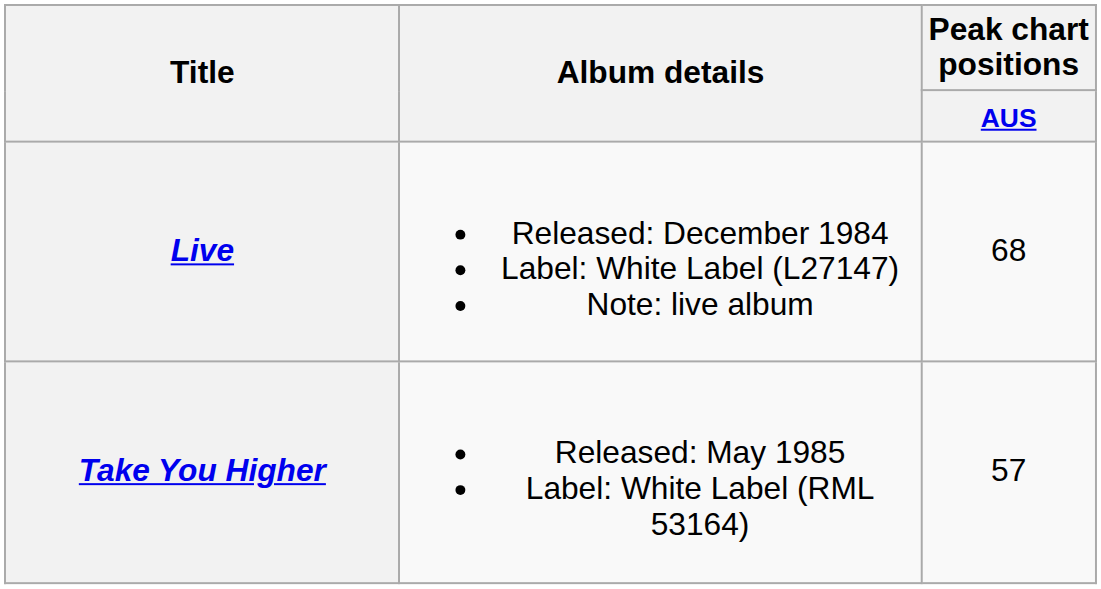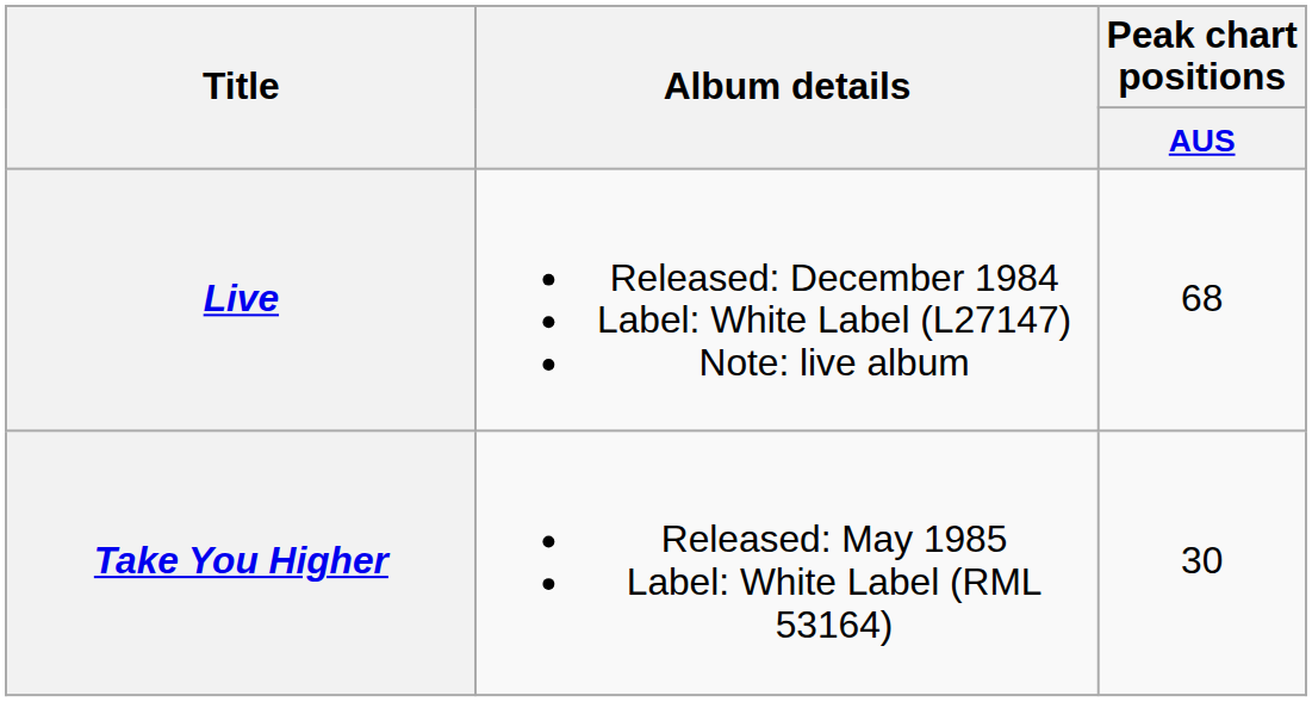Take You Higher | Peak chart positions / AUS: 57 -> 30
